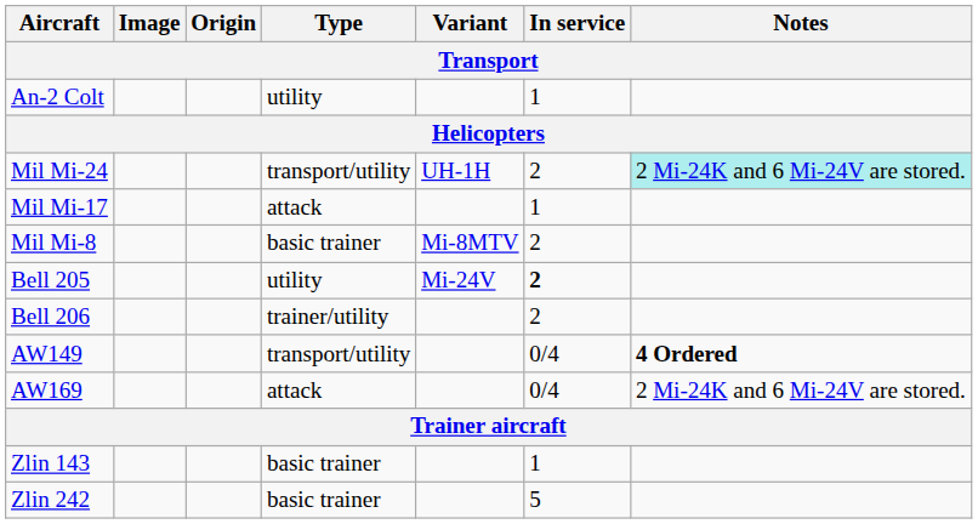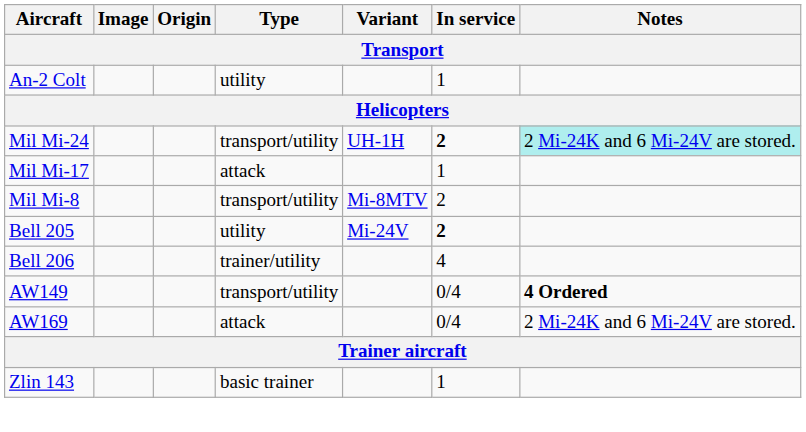Mil Mi-24 | In service: normal -> bold
Mil Mi-8 | Type: basic trainer -> transport/utility
Bell 206 | In service: 2 -> 4
- row: Zlin 242 | basic trainer | 5
